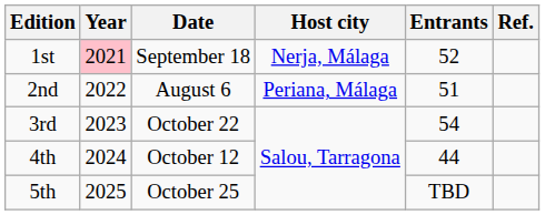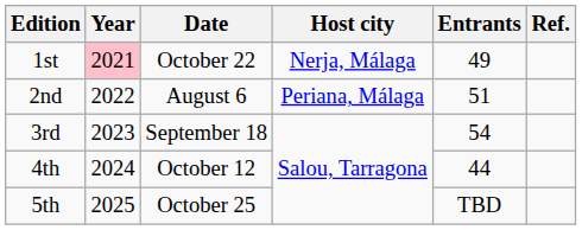1st | Date: September 18 -> October 22
1st | Entrants: 52 -> 49
3rd | Date: October 22 -> September 18
